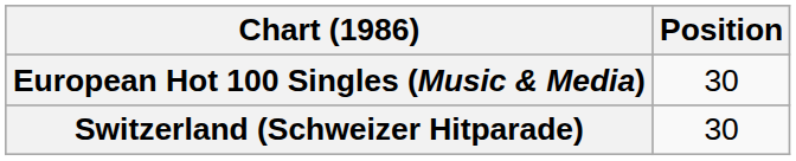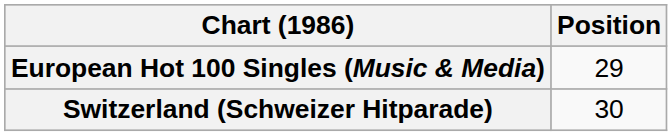European Hot 100 Singles (Music & Media) | Position: 30 -> 29
